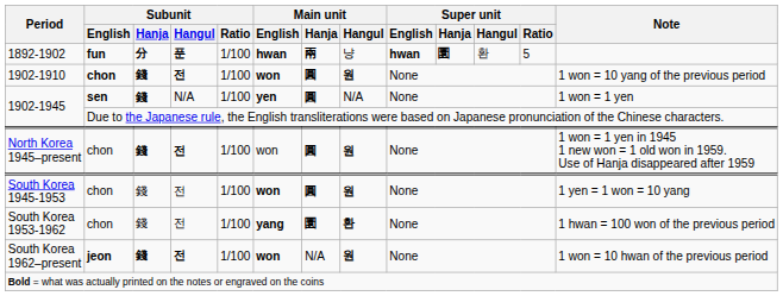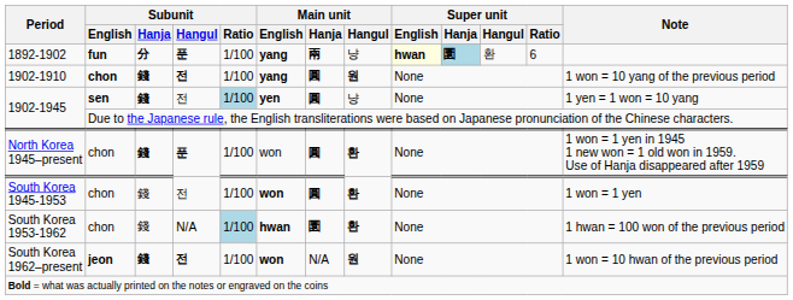1892-1902 | Main unit / English: hwan -> yang
1892-1902 | Super unit / English: no background -> lightyellow background
1892-1902 | Super unit / Hanja: no background -> lightblue background
1892-1902 | Super unit / Ratio: 5 -> 6
1902-1910 | Main unit / English: won -> yang
1902-1945 / sen | Subunit / Hangul: N/A -> 전
1902-1945 / sen | Subunit / Ratio: no background -> lightblue background
1902-1945 / sen | Main unit / Hangul: N/A -> 냥
1902-1945 / sen | Note: 1 won = 1 yen -> 1 yen = 1 won = 10 yang
North Korea 1945–present | Subunit / Hangul: 전 -> 푼
North Korea 1945–present | Main unit / Hangul: 원 -> 환
South Korea 1945-1953 | Main unit / Hangul: 원 -> 환
South Korea 1945-1953 | Note: 1 yen = 1 won = 10 yang -> 1 won = 1 yen
South Korea 1953-1962 | Subunit / Hangul: 전 -> N/A
South Korea 1953-1962 | Subunit / Ratio: no background -> lightblue background
South Korea 1953-1962 | Main unit / English: yang -> hwan
